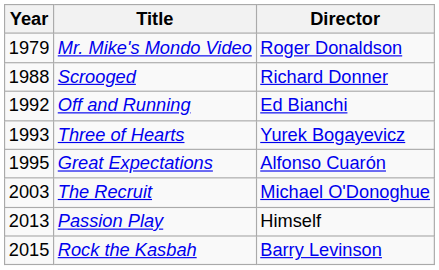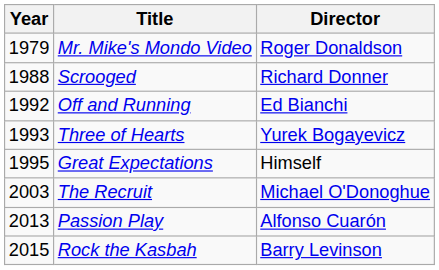Great Expectations | Director: Alfonso Cuarón -> Himself
Passion Play | Director: Himself -> Alfonso Cuarón
